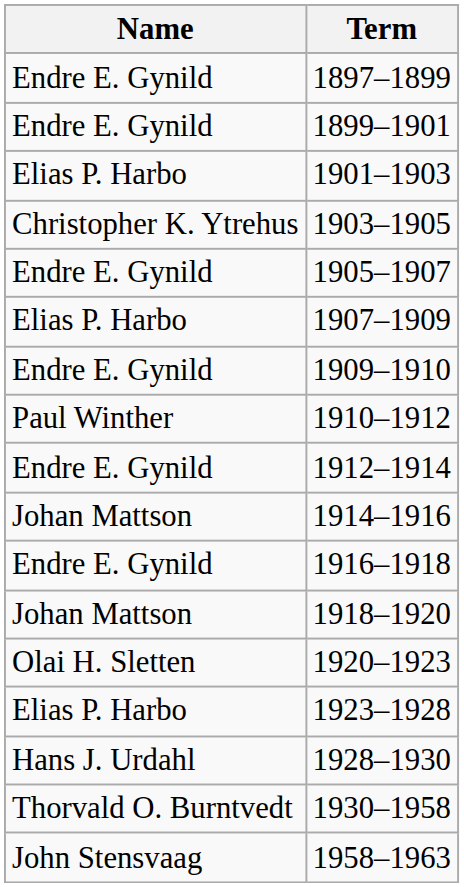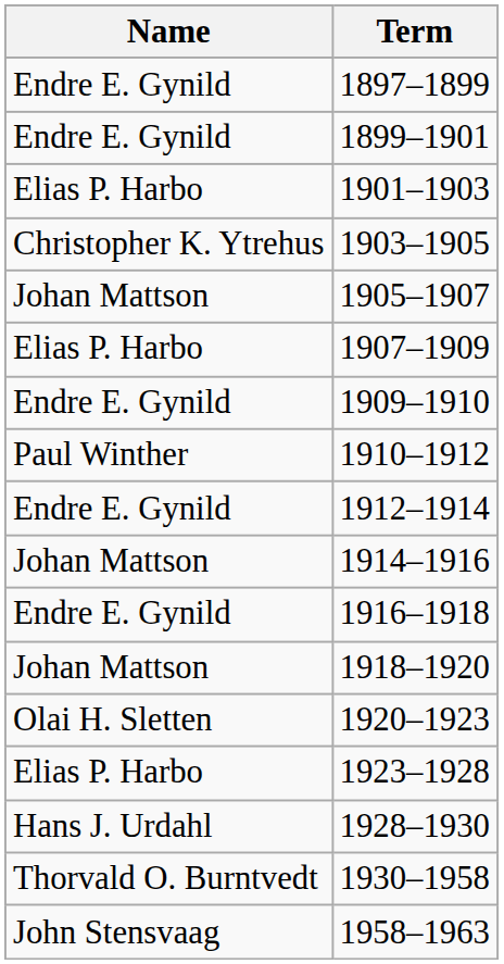1905–1907 | Name: Endre E. Gynild -> Johan Mattson
